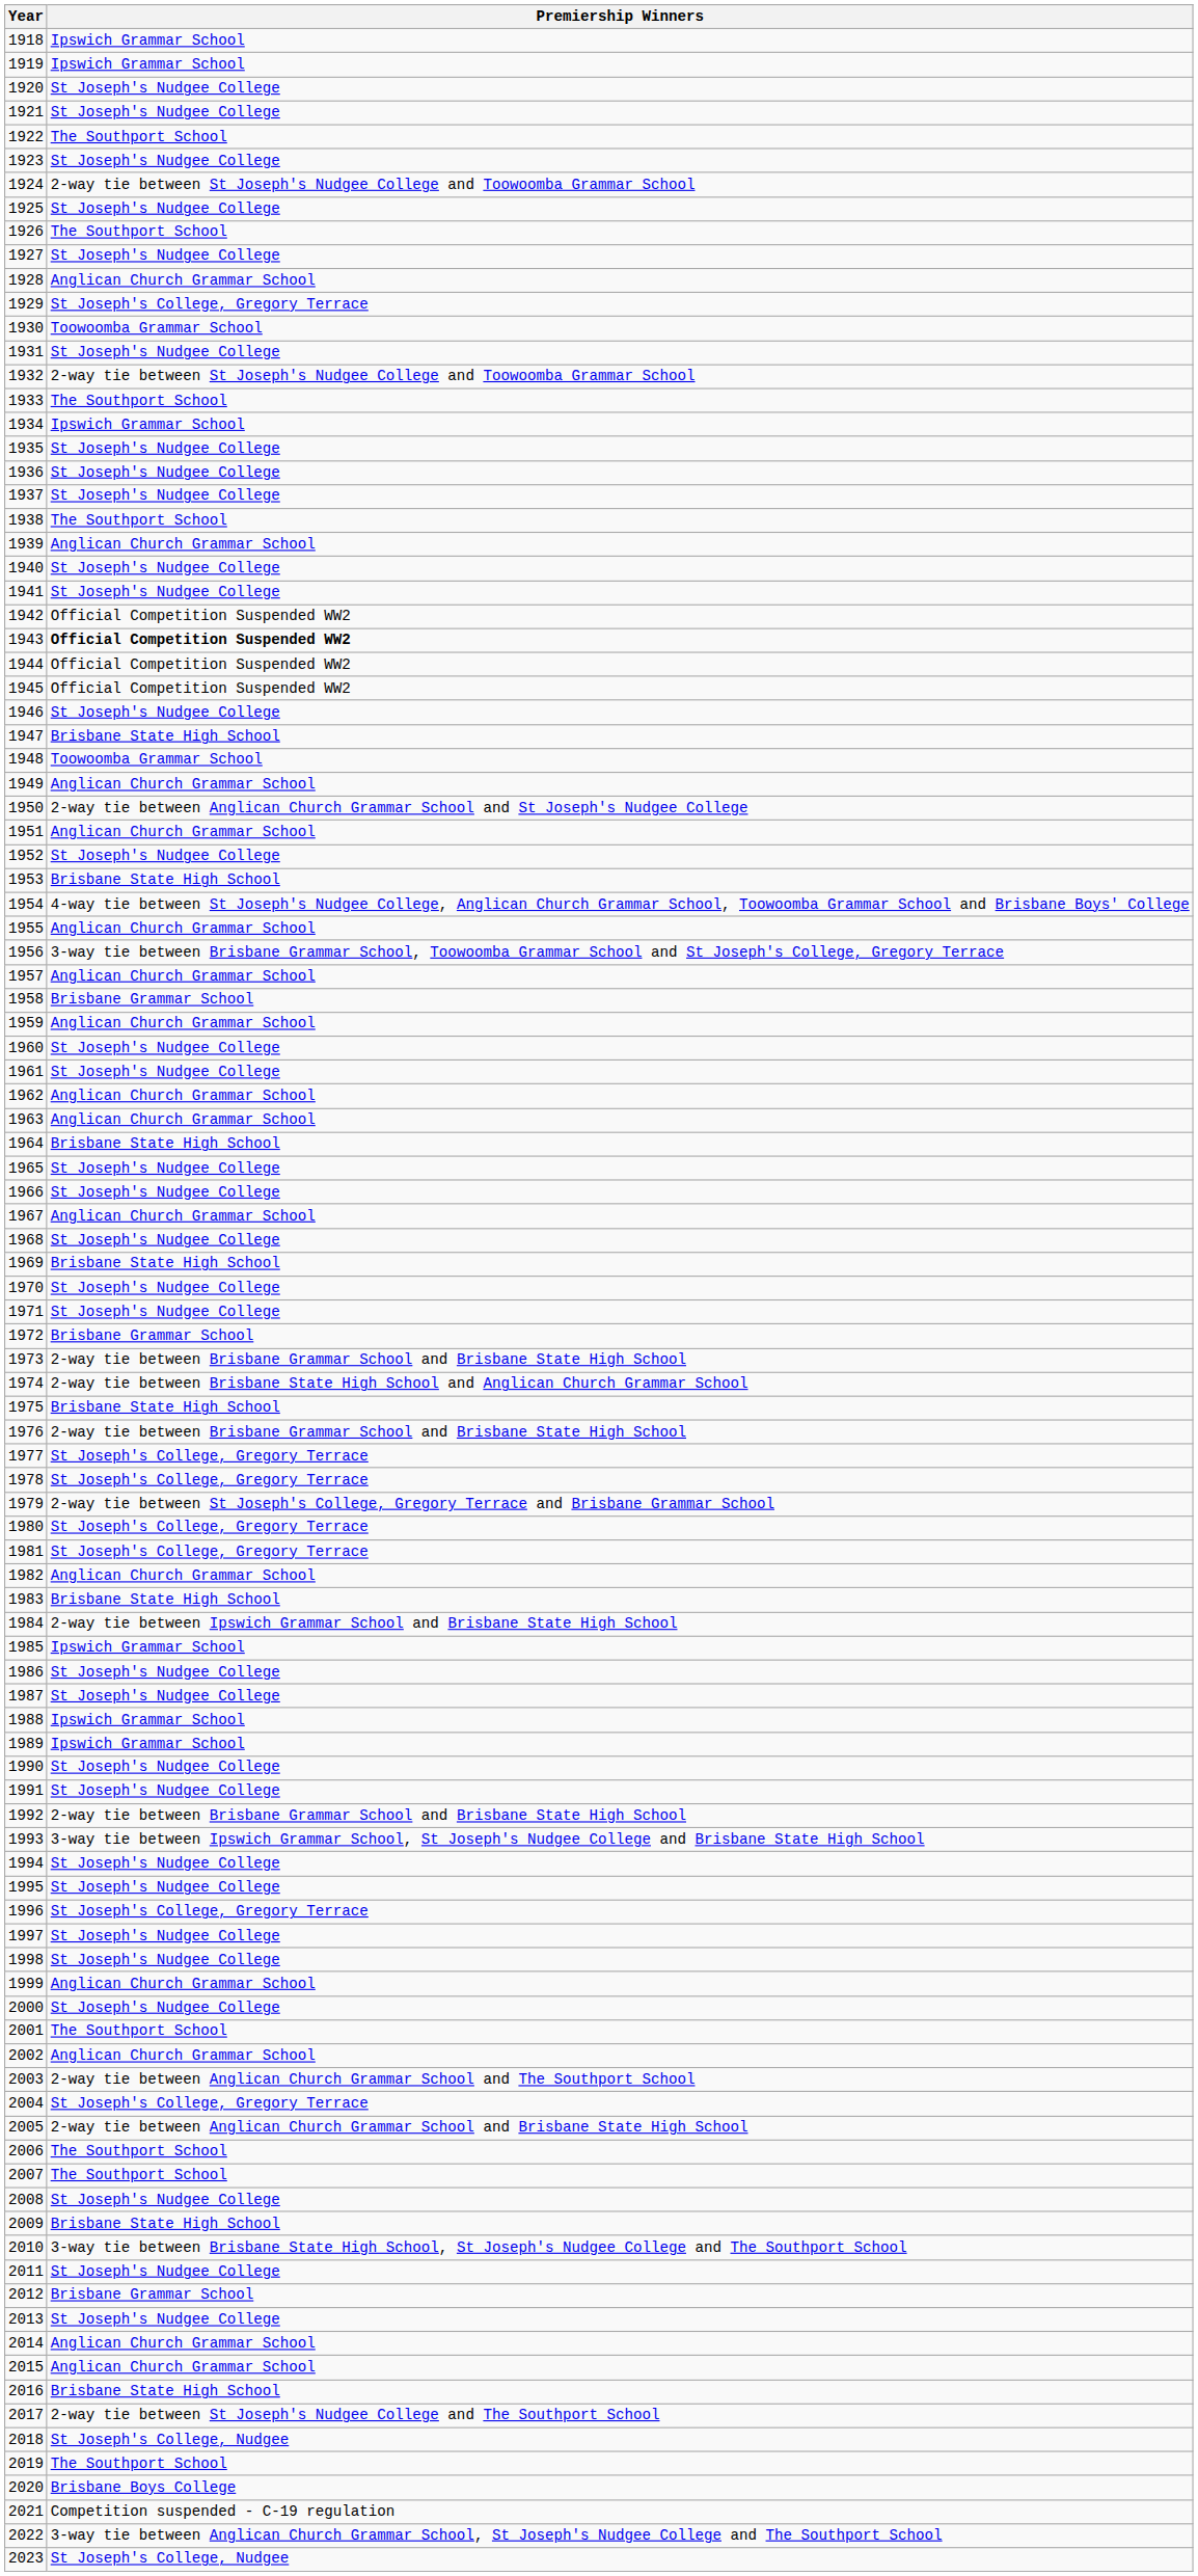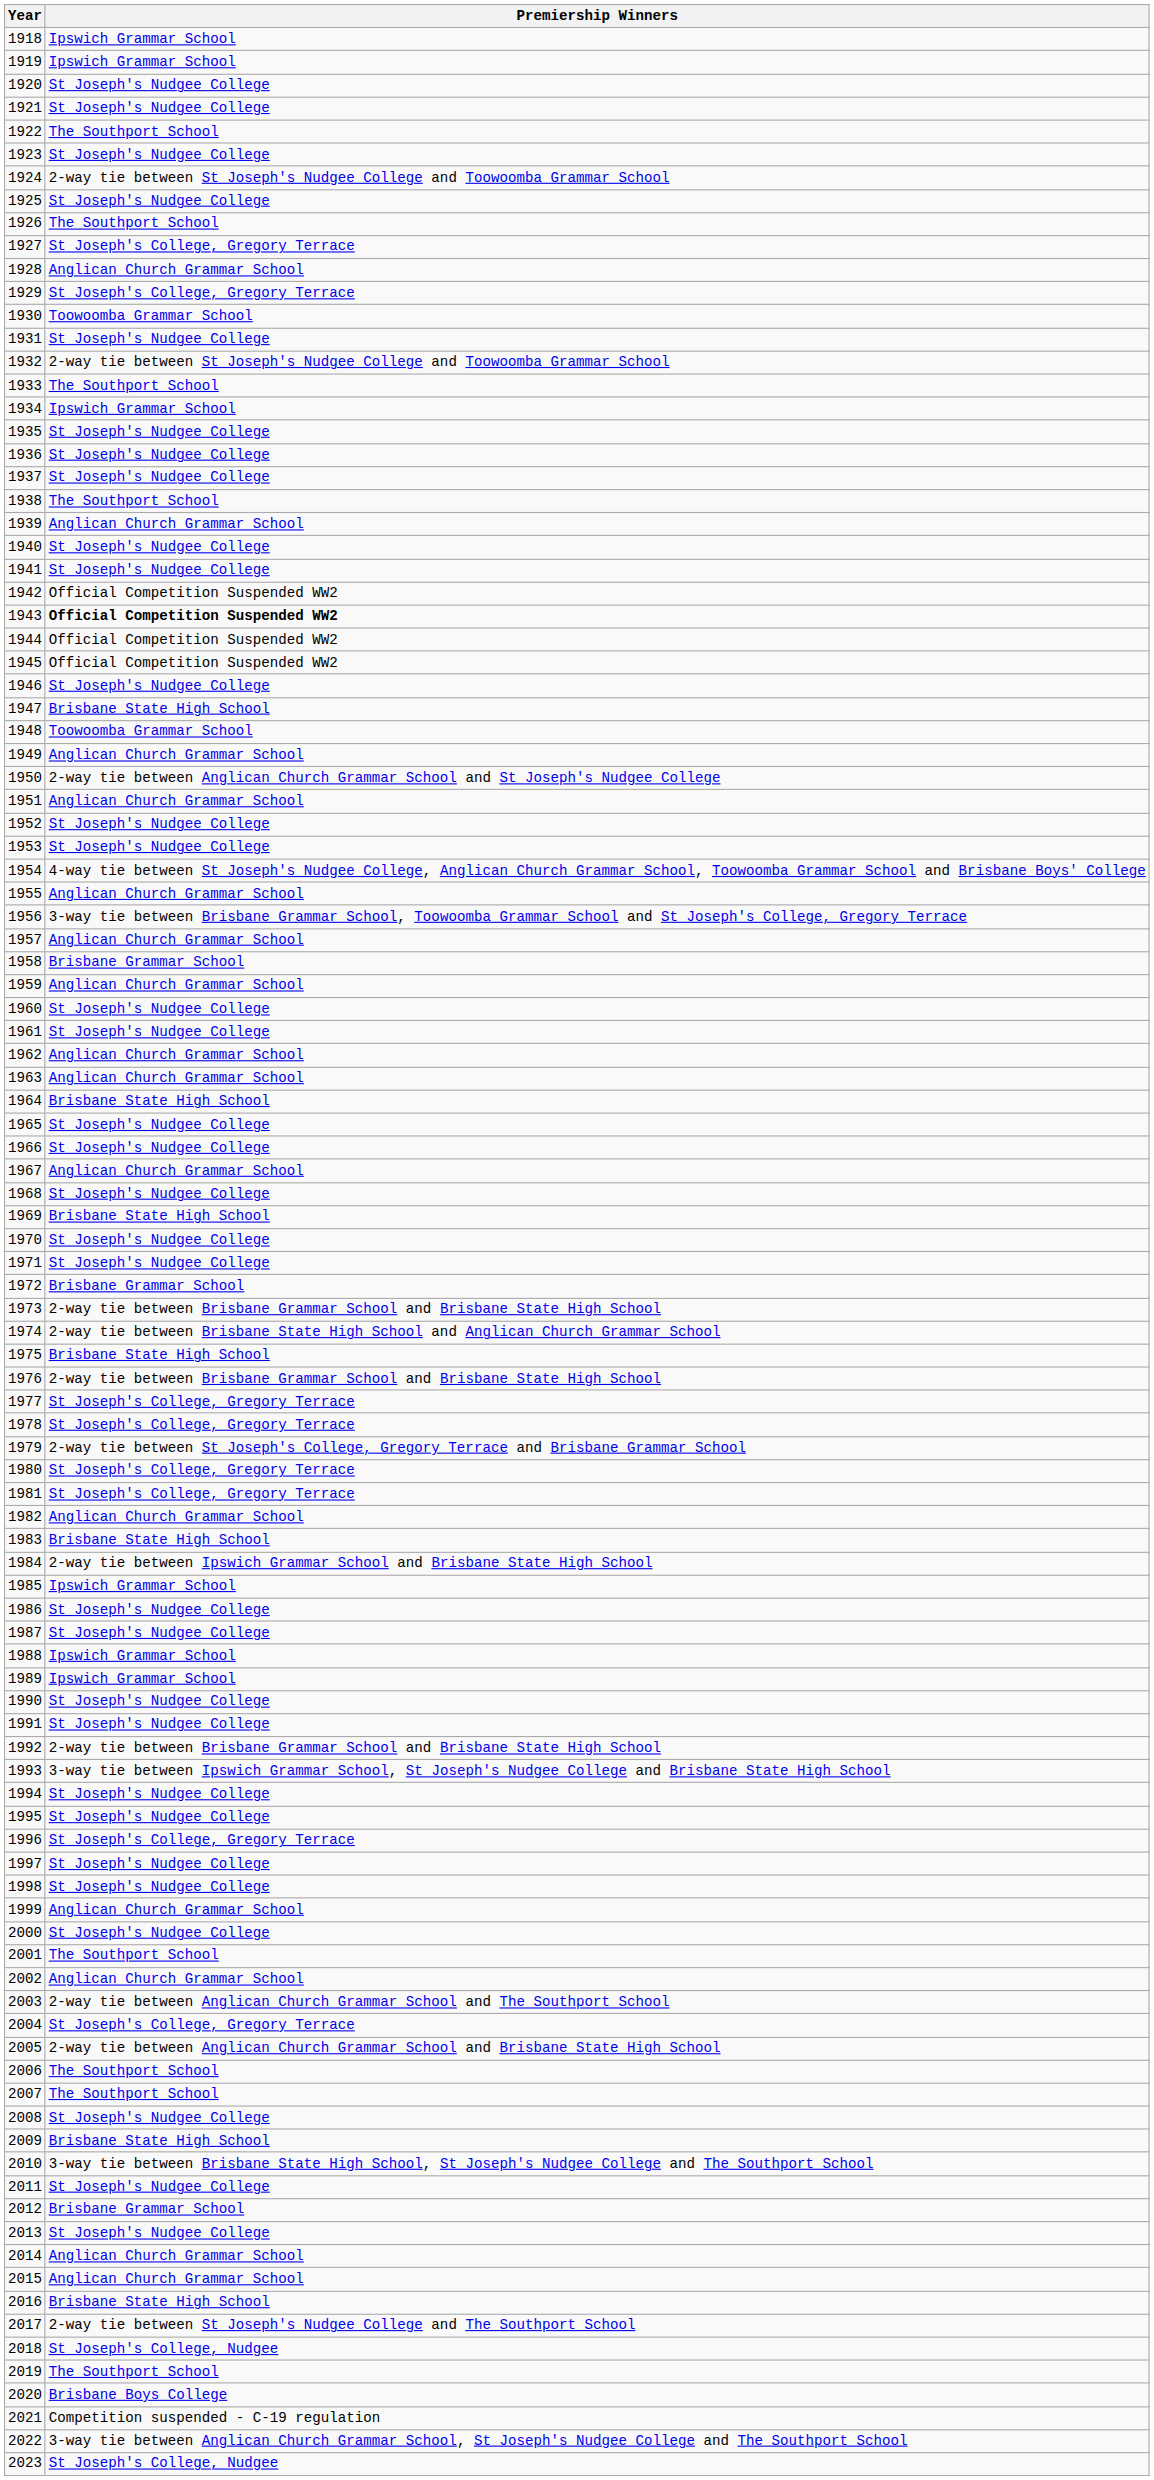1927 | Premiership Winners: St Joseph's Nudgee College -> St Joseph's College, Gregory Terrace
1953 | Premiership Winners: Brisbane State High School -> St Joseph's Nudgee College
